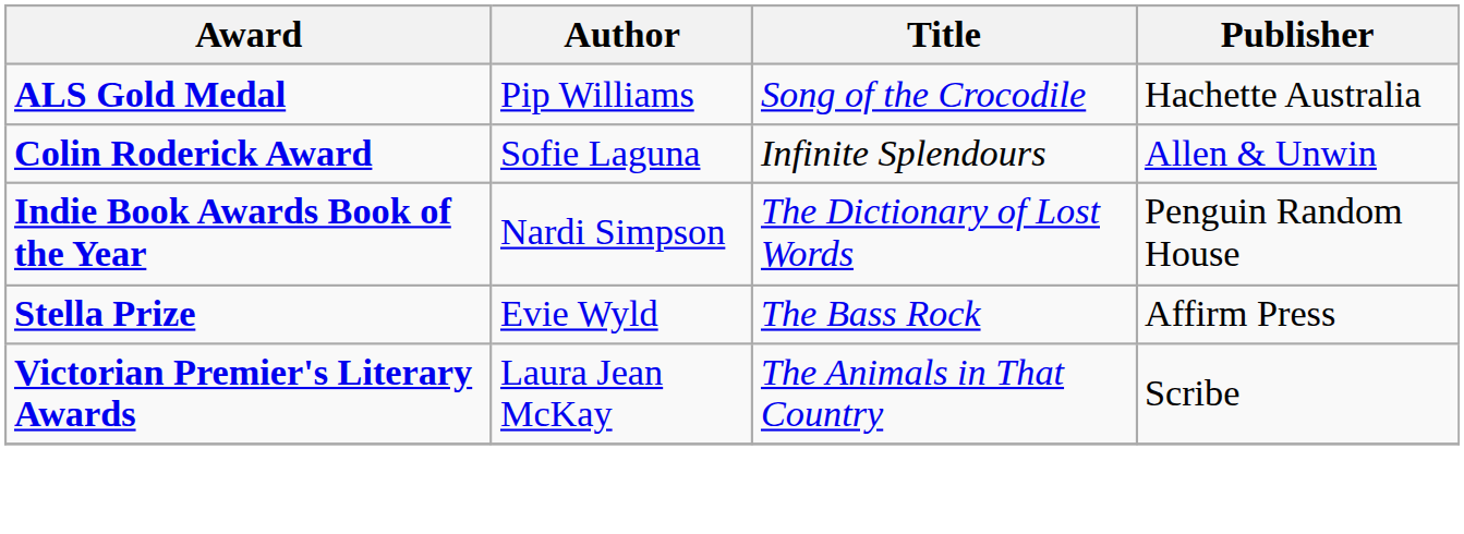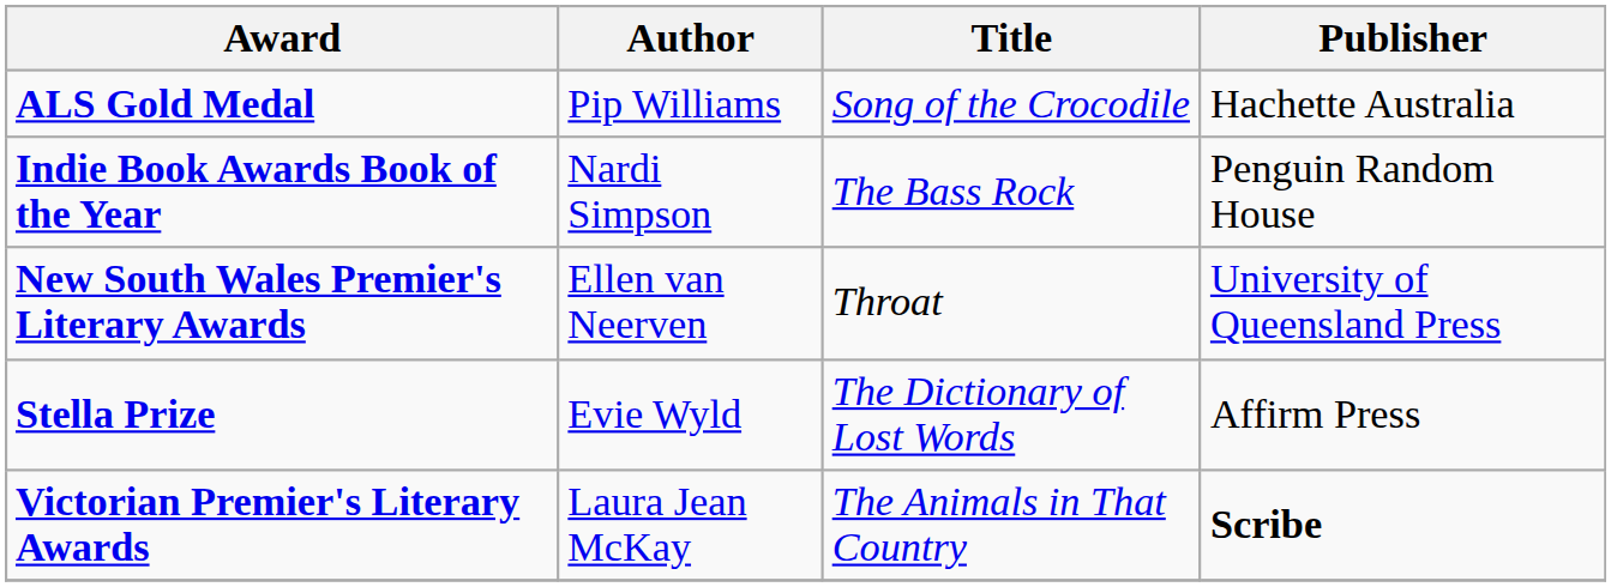- row: Colin Roderick Award | Sofie Laguna | Infinite Splendours | Allen & Unwin
Indie Book Awards Book of the Year | Title: The Dictionary of Lost Words -> The Bass Rock
+ row: New South Wales Premier's Literary Awards | Ellen van Neerven | Throat | University of Queensland Press
Stella Prize | Title: The Bass Rock -> The Dictionary of Lost Words
Victorian Premier's Literary Awards | Publisher: normal -> bold
